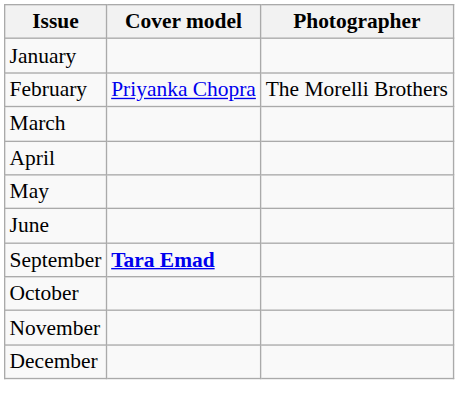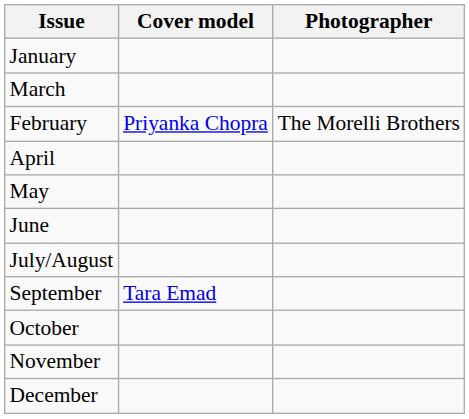rows swapped: February <-> March
+ row: July/August
September | Cover model: bold -> normal
